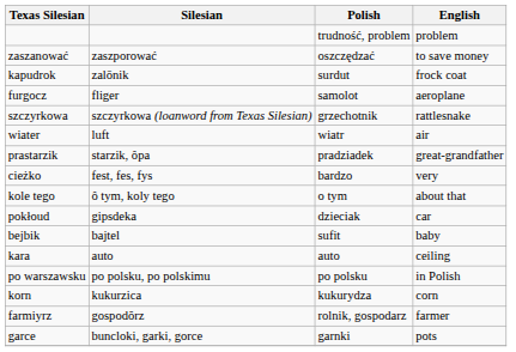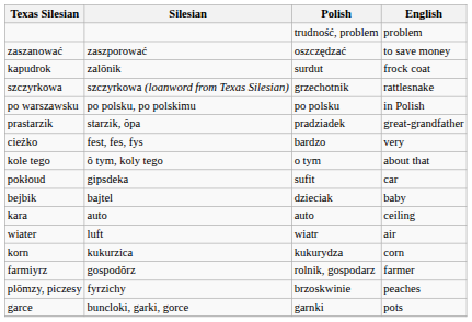- row: furgocz | fliger | samolot | aeroplane
rows swapped: po warszawsku <-> wiater
pokłoud | Polish: dzieciak -> sufit
bejbik | Polish: sufit -> dzieciak
+ row: plōmzy, piczesy | fyrzichy | brzoskwinie | peaches
